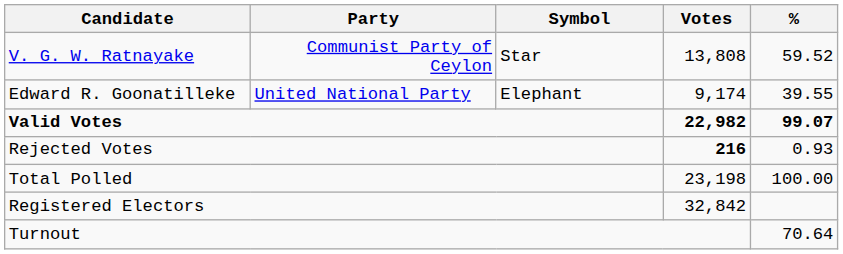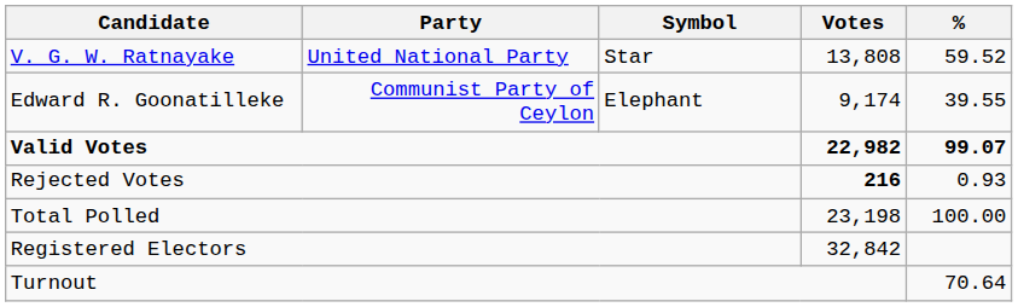V. G. W. Ratnayake | Party: Communist Party of Ceylon -> United National Party
Edward R. Goonatilleke | Party: United National Party -> Communist Party of Ceylon
